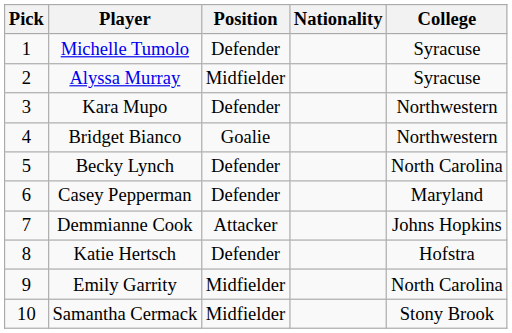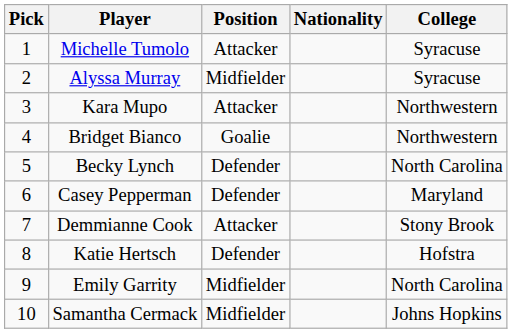Michelle Tumolo | Position: Defender -> Attacker
Kara Mupo | Position: Defender -> Attacker
Demmianne Cook | College: Johns Hopkins -> Stony Brook
Samantha Cermack | College: Stony Brook -> Johns Hopkins
